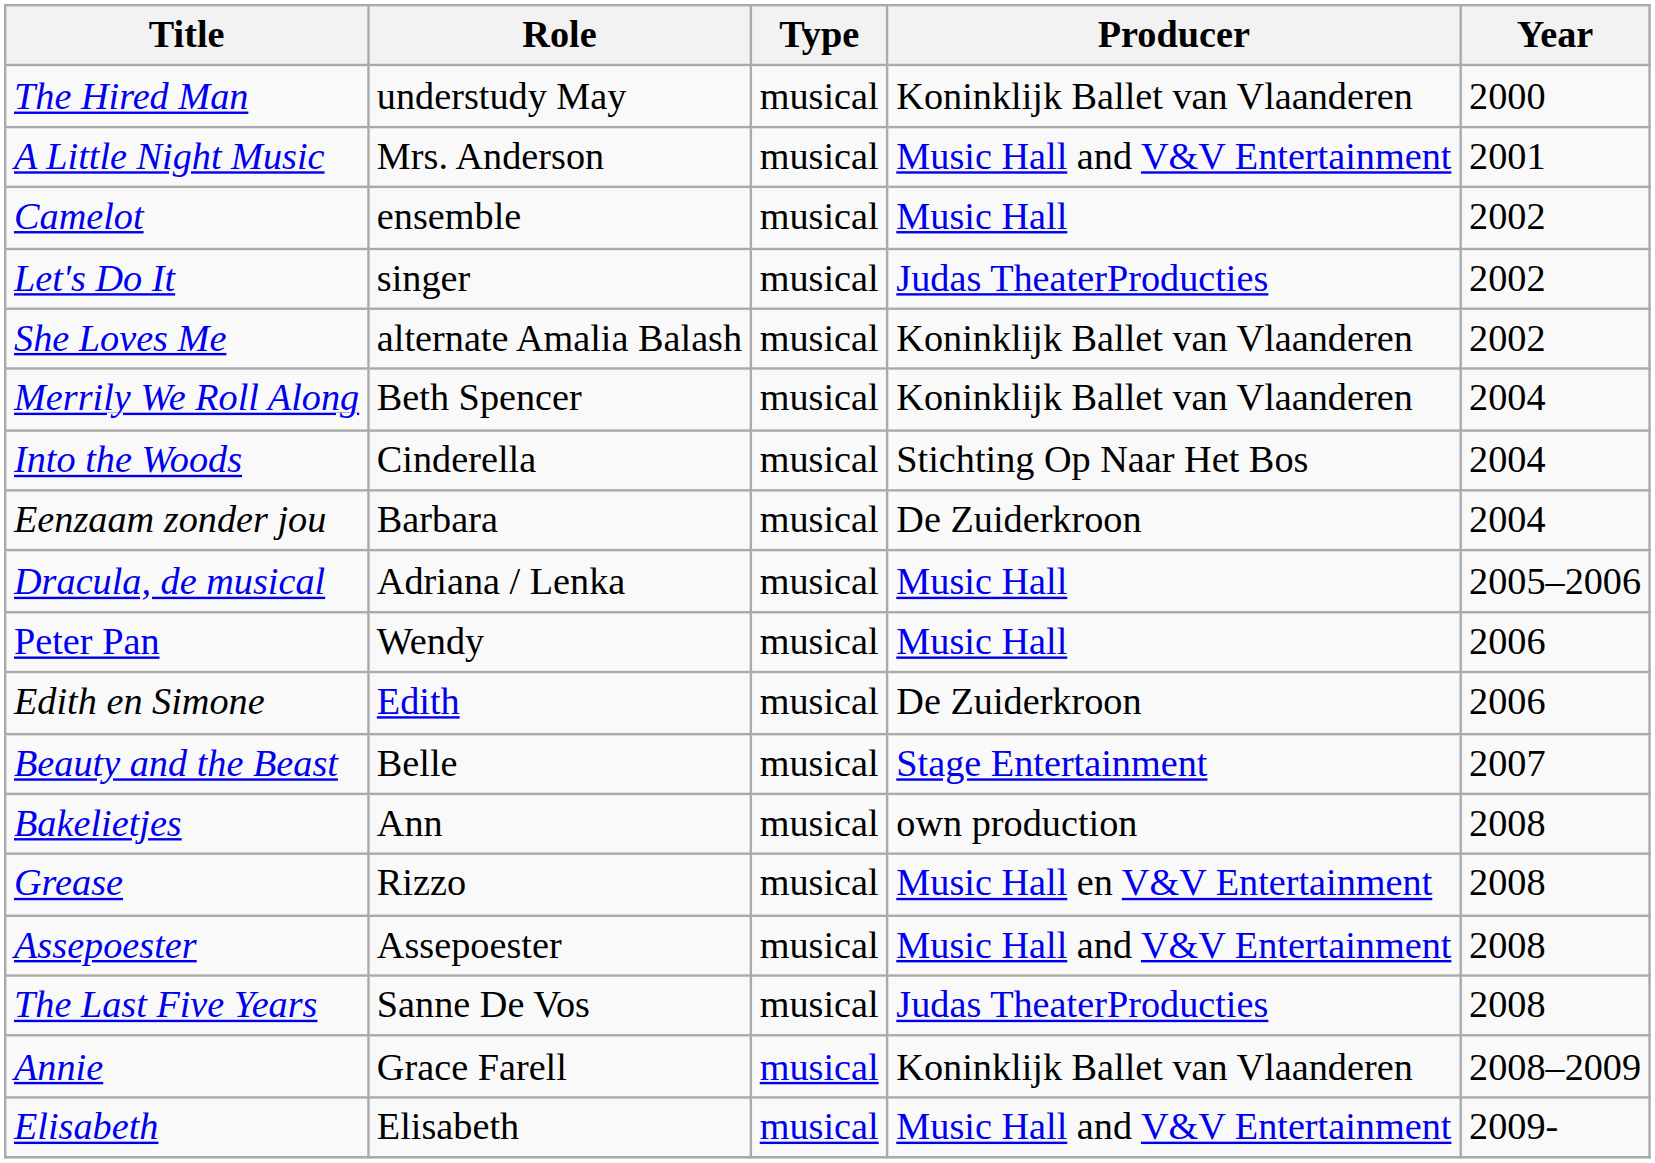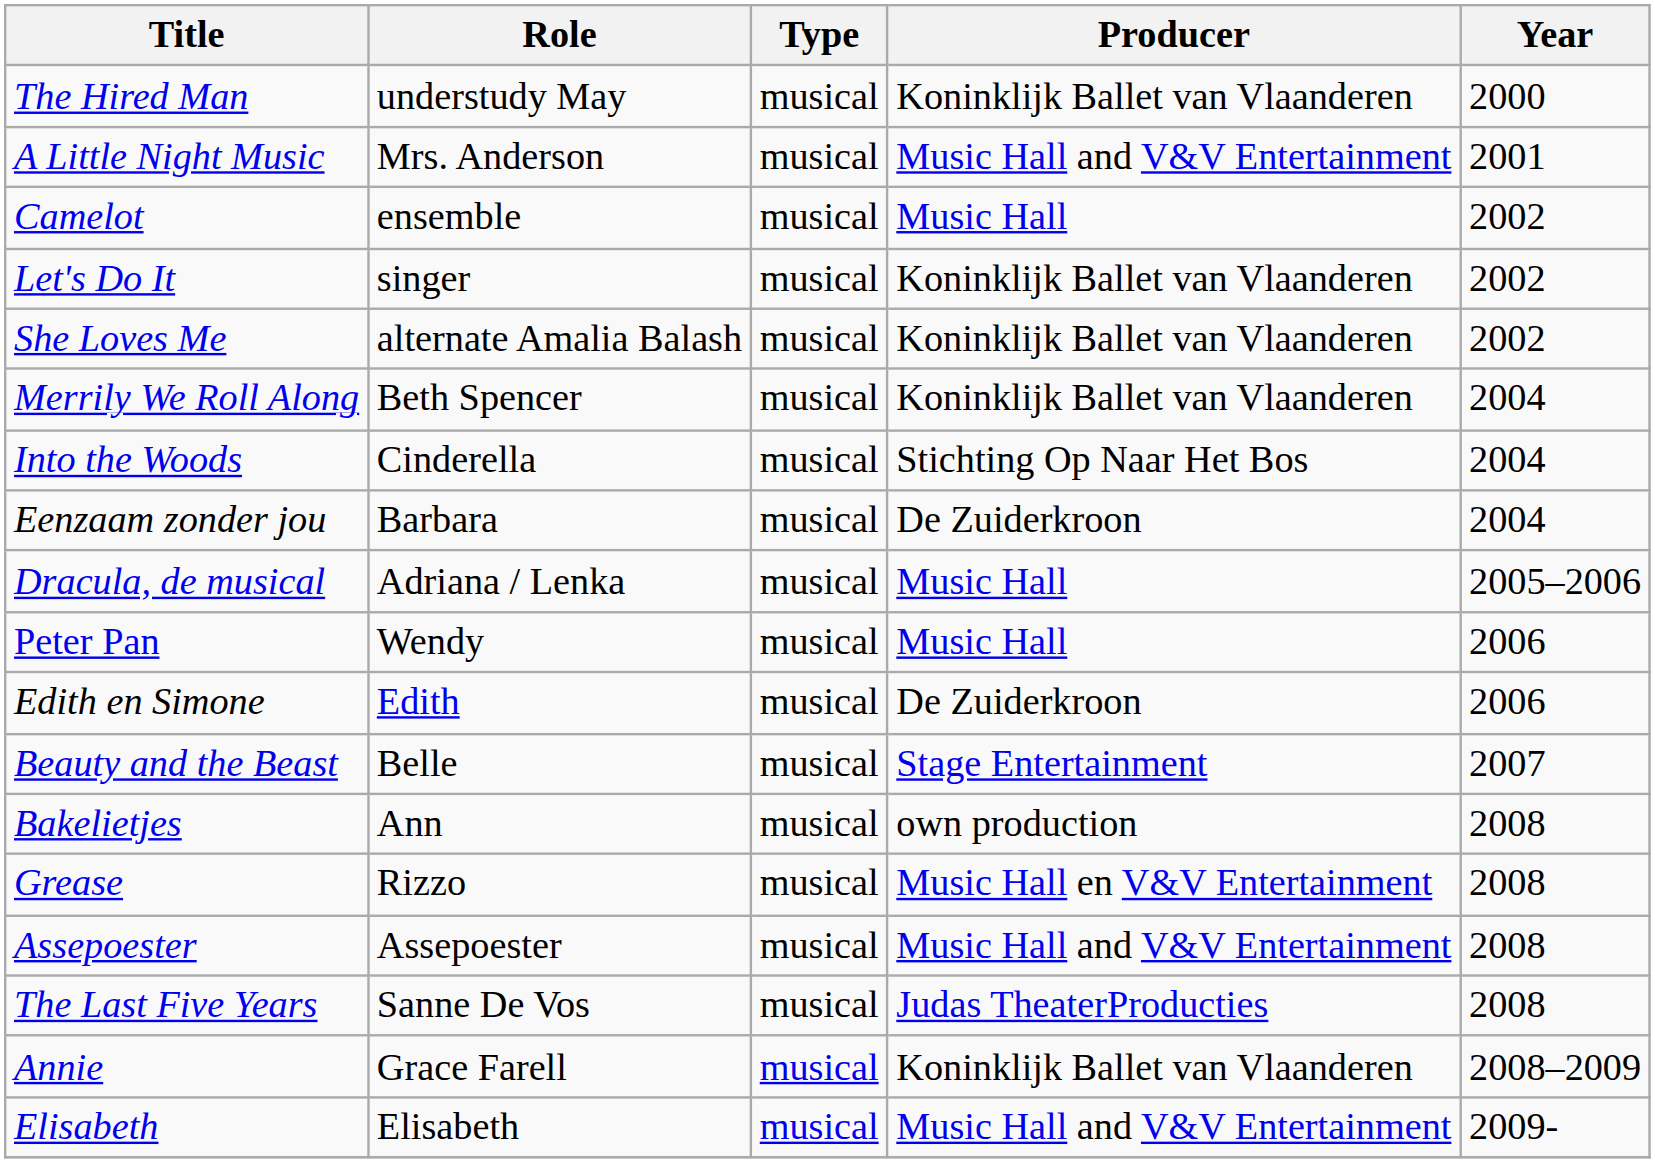Let's Do It | Producer: Judas TheaterProducties -> Koninklijk Ballet van Vlaanderen
